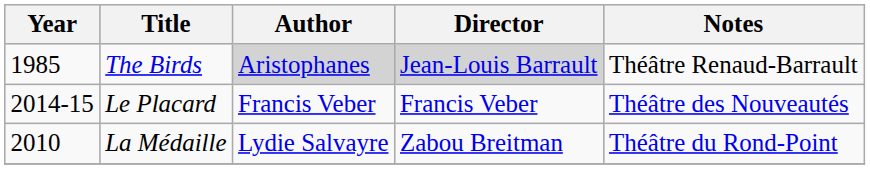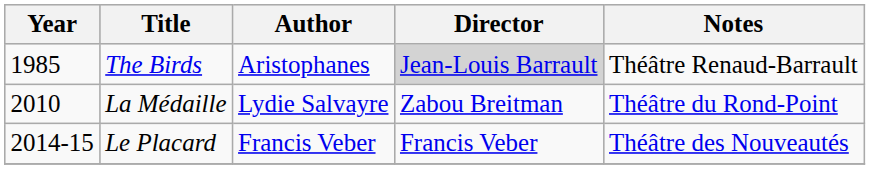The Birds | Author: lightgrey background -> no background
rows swapped: La Médaille <-> Le Placard
